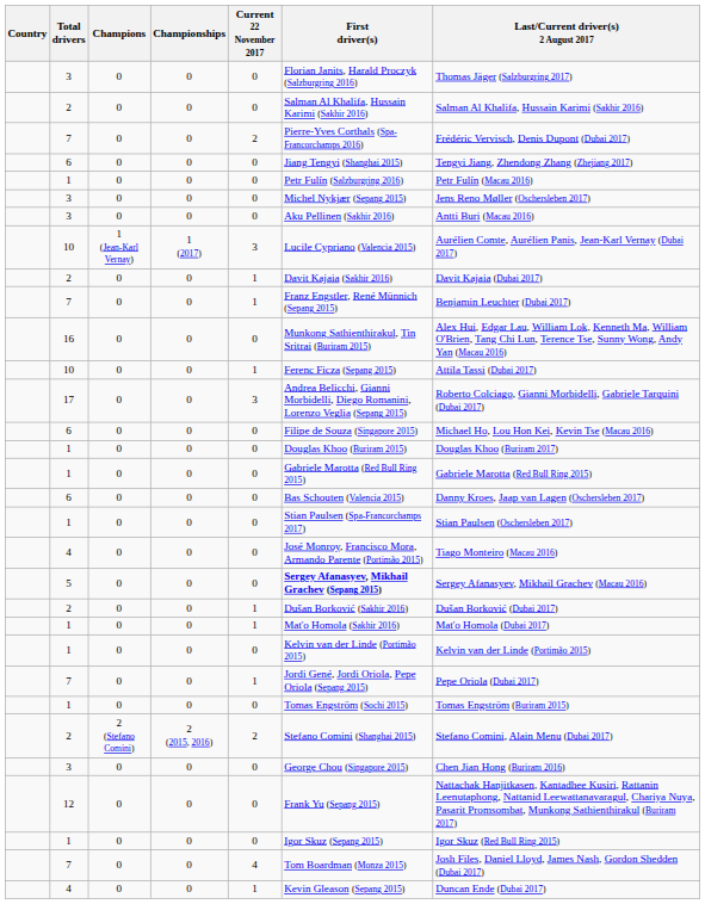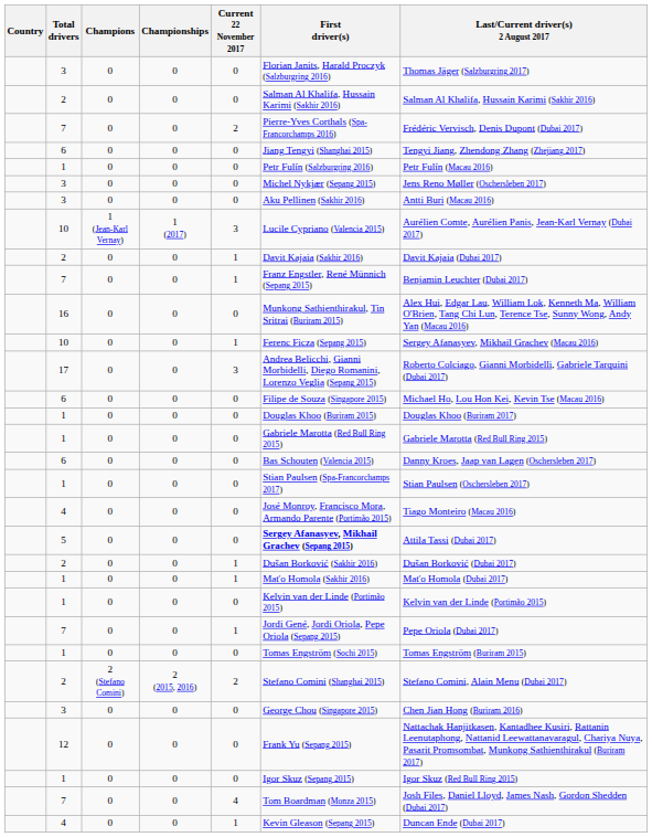10 / 0 | Last/Current driver(s) 2 August 2017: Attila Tassi (Dubai 2017) -> Sergey Afanasyev, Mikhail Grachev (Macau 2016)
5 | Last/Current driver(s) 2 August 2017: Sergey Afanasyev, Mikhail Grachev (Macau 2016) -> Attila Tassi (Dubai 2017)
